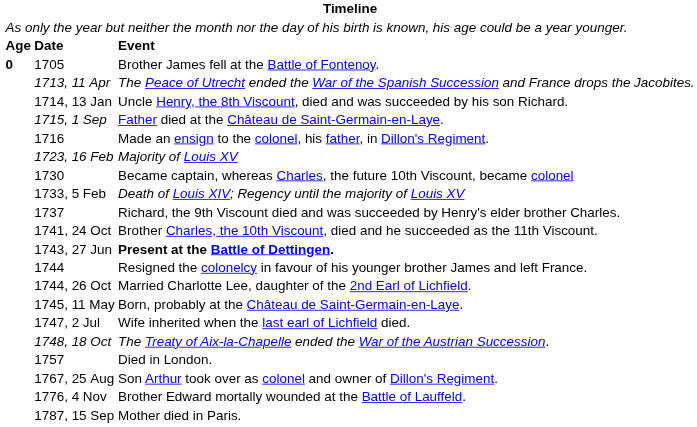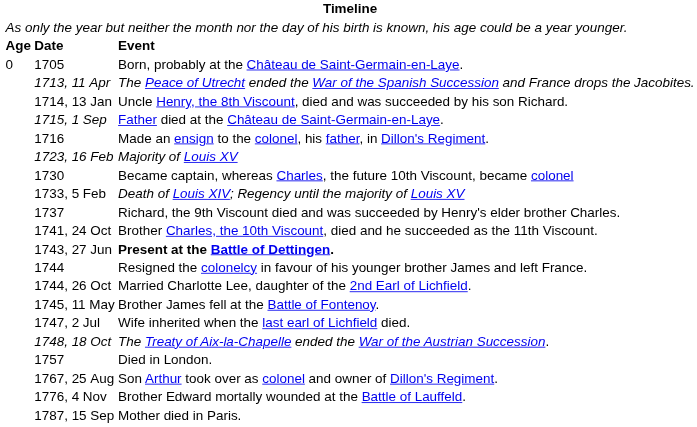1705 | column 1: bold -> normal
1705 | column 3: Brother James fell at the Battle of Fontenoy. -> Born, probably at the Château de Saint-Germain-en-Laye.
1745, 11 May | column 3: Born, probably at the Château de Saint-Germain-en-Laye. -> Brother James fell at the Battle of Fontenoy.
